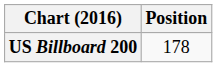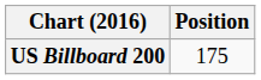US Billboard 200 | Position: 178 -> 175
